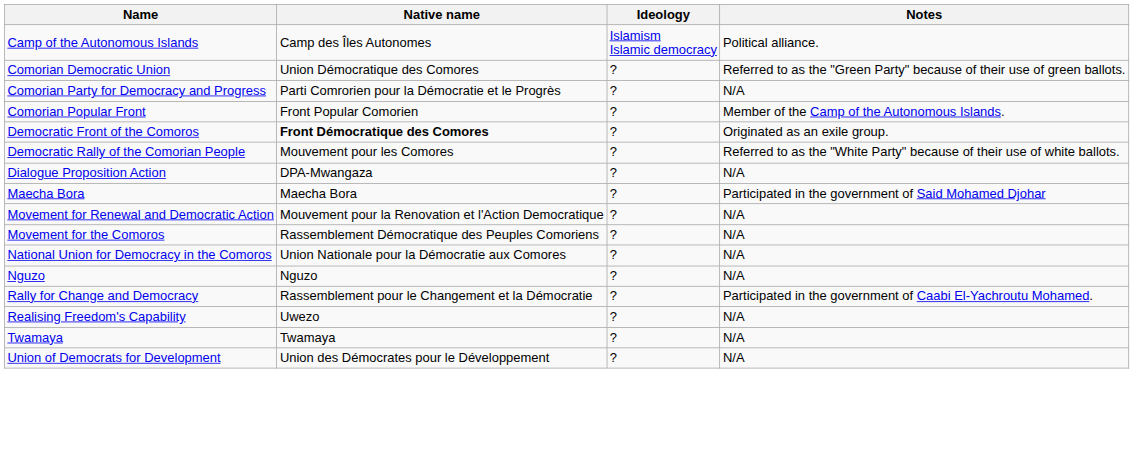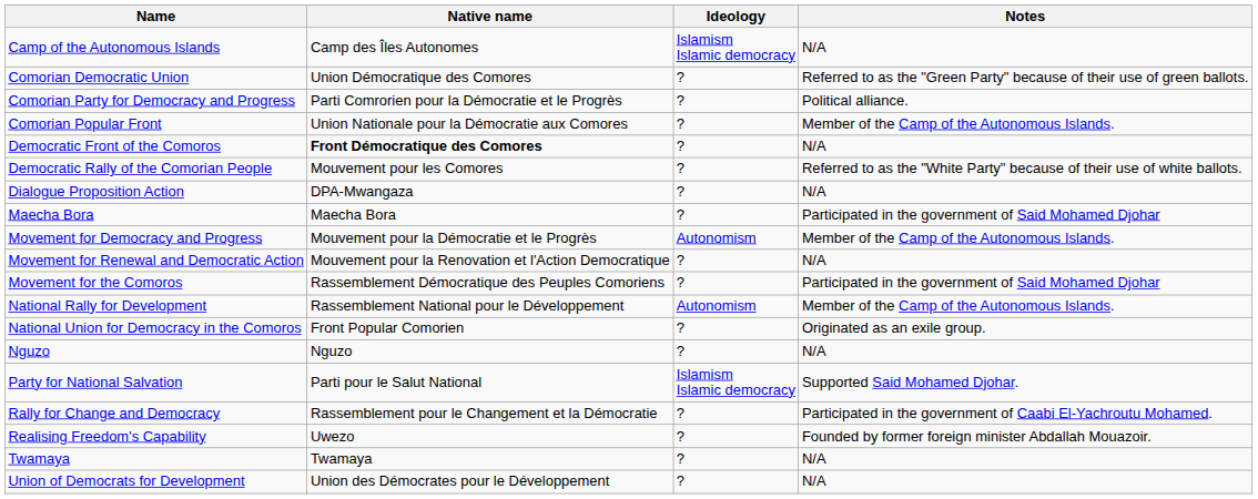Camp of the Autonomous Islands | Notes: Political alliance. -> N/A
Comorian Party for Democracy and Progress | Notes: N/A -> Political alliance.
Comorian Popular Front | Native name: Front Popular Comorien -> Union Nationale pour la Démocratie aux Comores
Democratic Front of the Comoros | Notes: Originated as an exile group. -> N/A
+ row: Movement for Democracy and Progress | Mouvement pour la Démocratie et le Progrès | Autonomism | Member of the Camp of the Autonomous Islands.
Movement for the Comoros | Notes: N/A -> Participated in the government of Said Mohamed Djohar
+ row: National Rally for Development | Rassemblement National pour le Développement | Autonomism | Member of the Camp of the Autonomous Islands.
National Union for Democracy in the Comoros | Native name: Union Nationale pour la Démocratie aux Comores -> Front Popular Comorien
National Union for Democracy in the Comoros | Notes: N/A -> Originated as an exile group.
+ row: Party for National Salvation | Parti pour le Salut National | Islamism Islamic democracy | Supported Said Mohamed Djohar.
Realising Freedom's Capability | Notes: N/A -> Founded by former foreign minister Abdallah Mouazoir.
